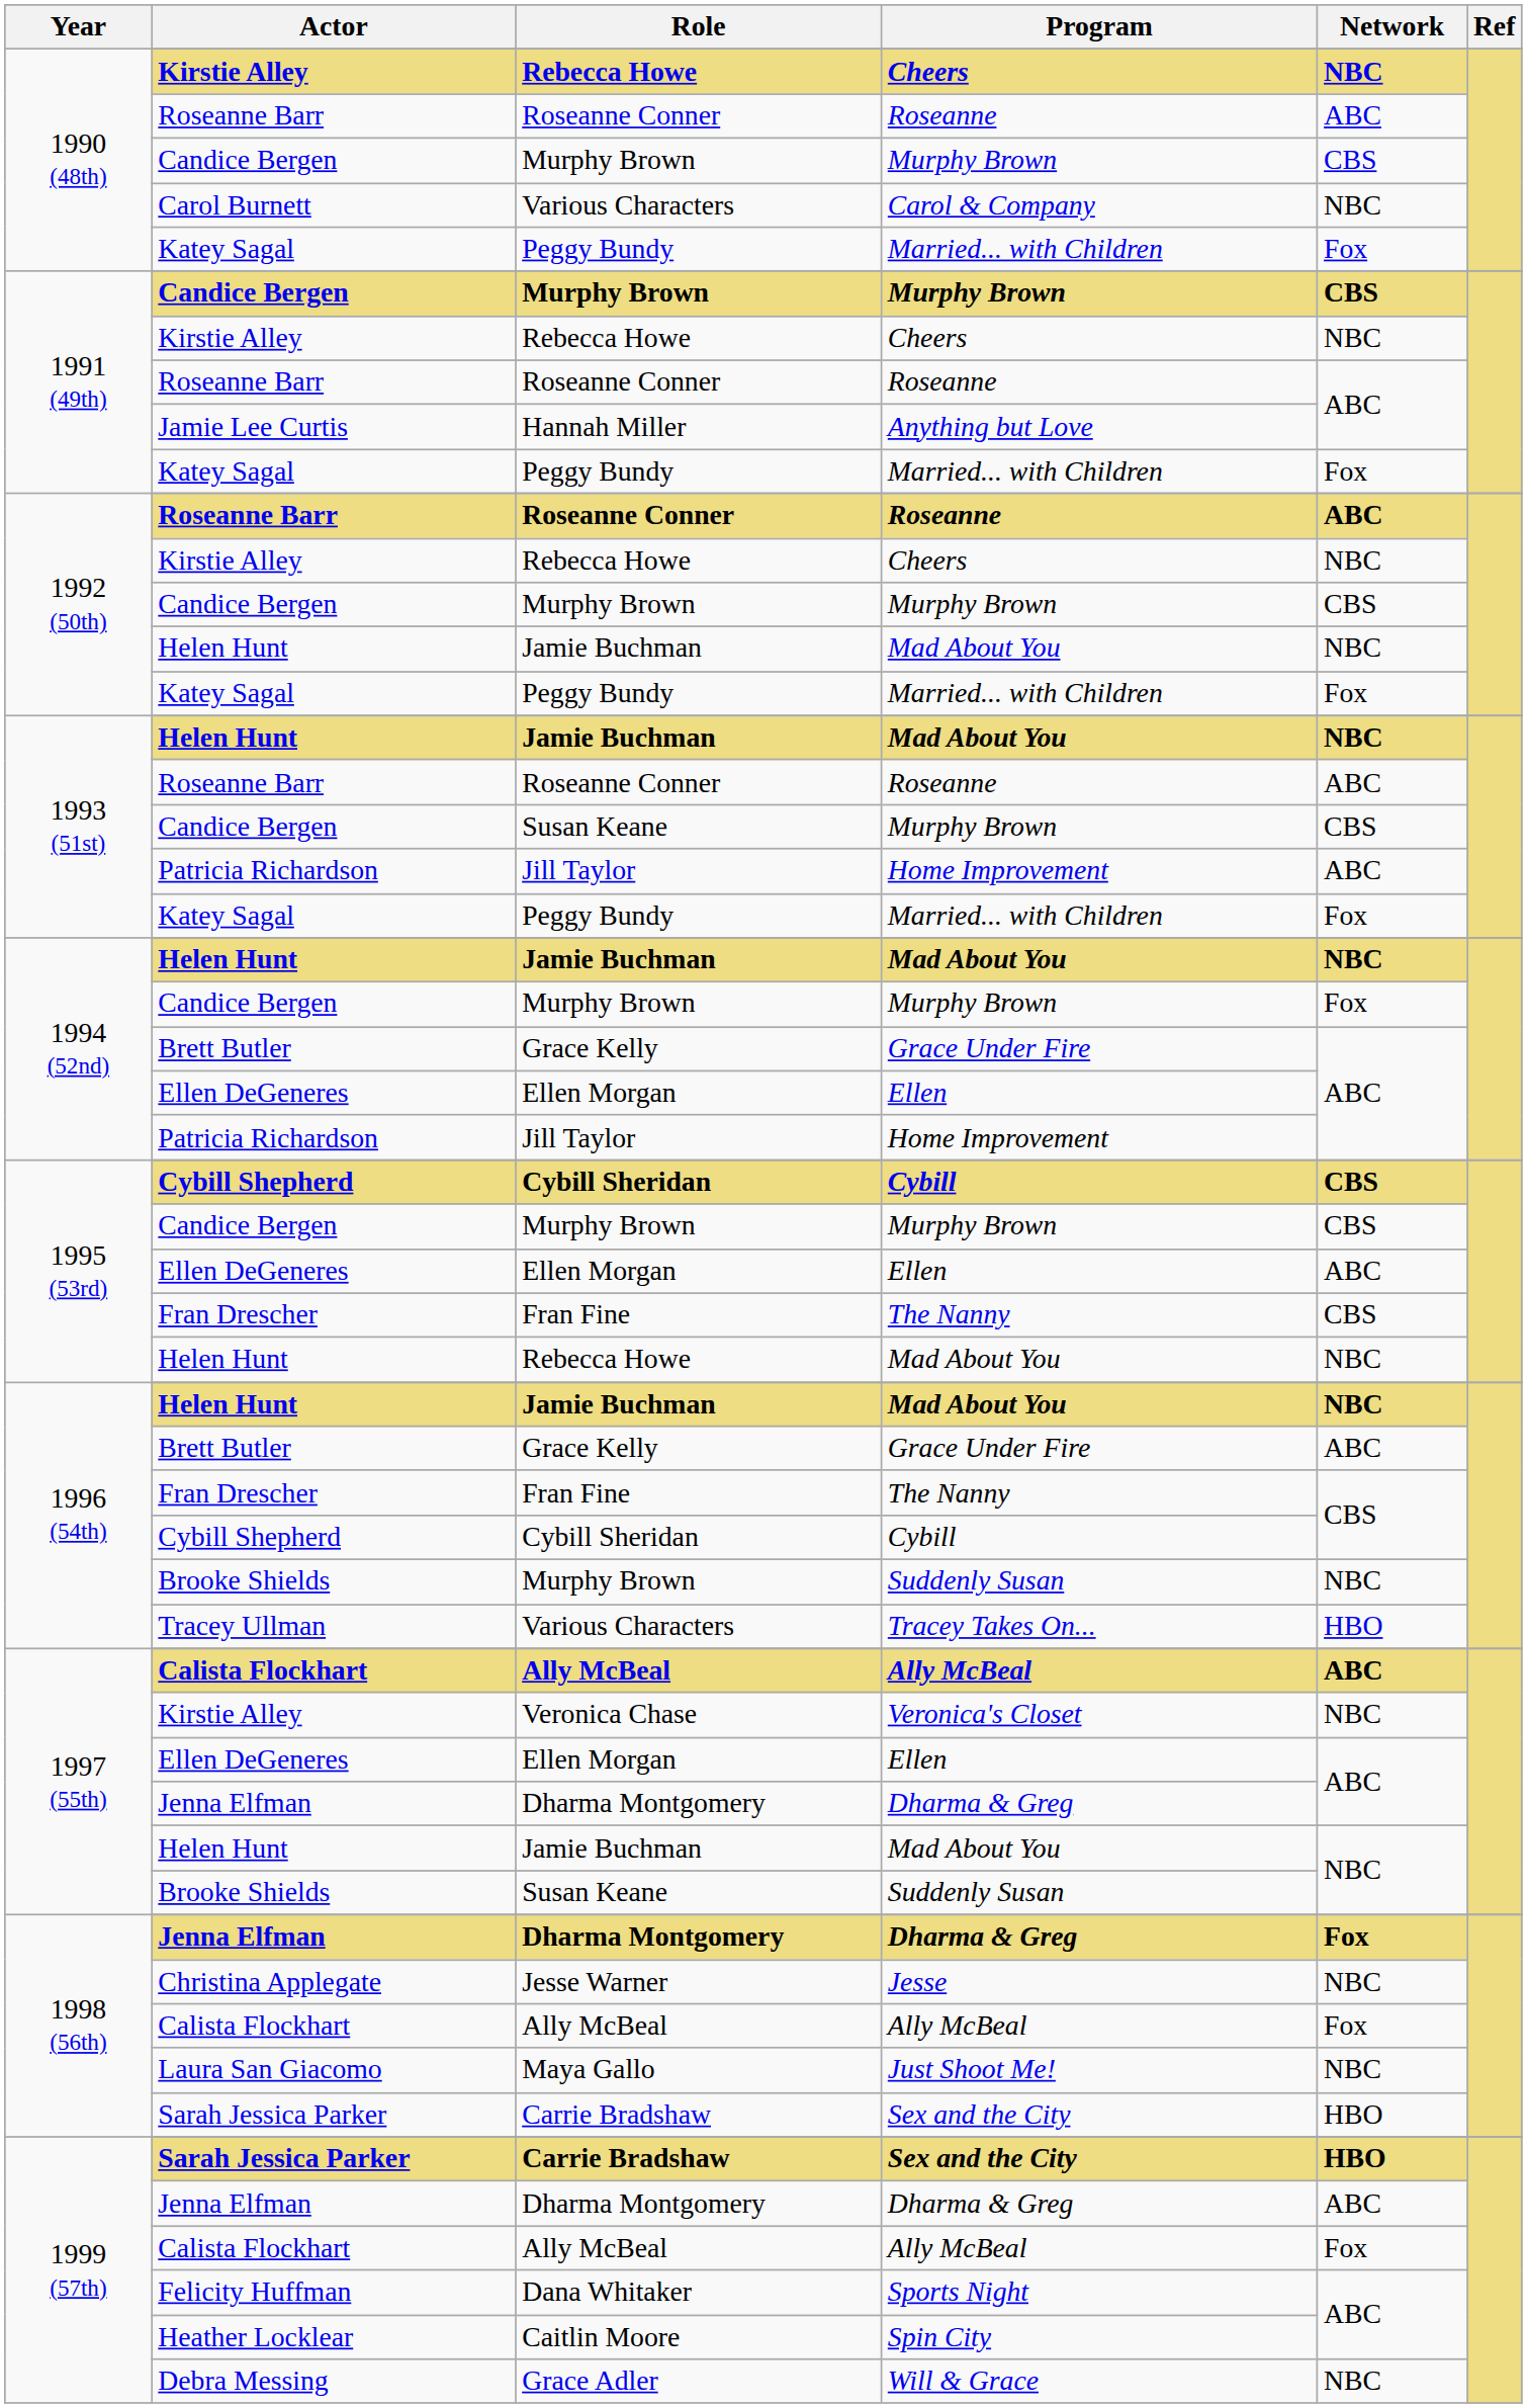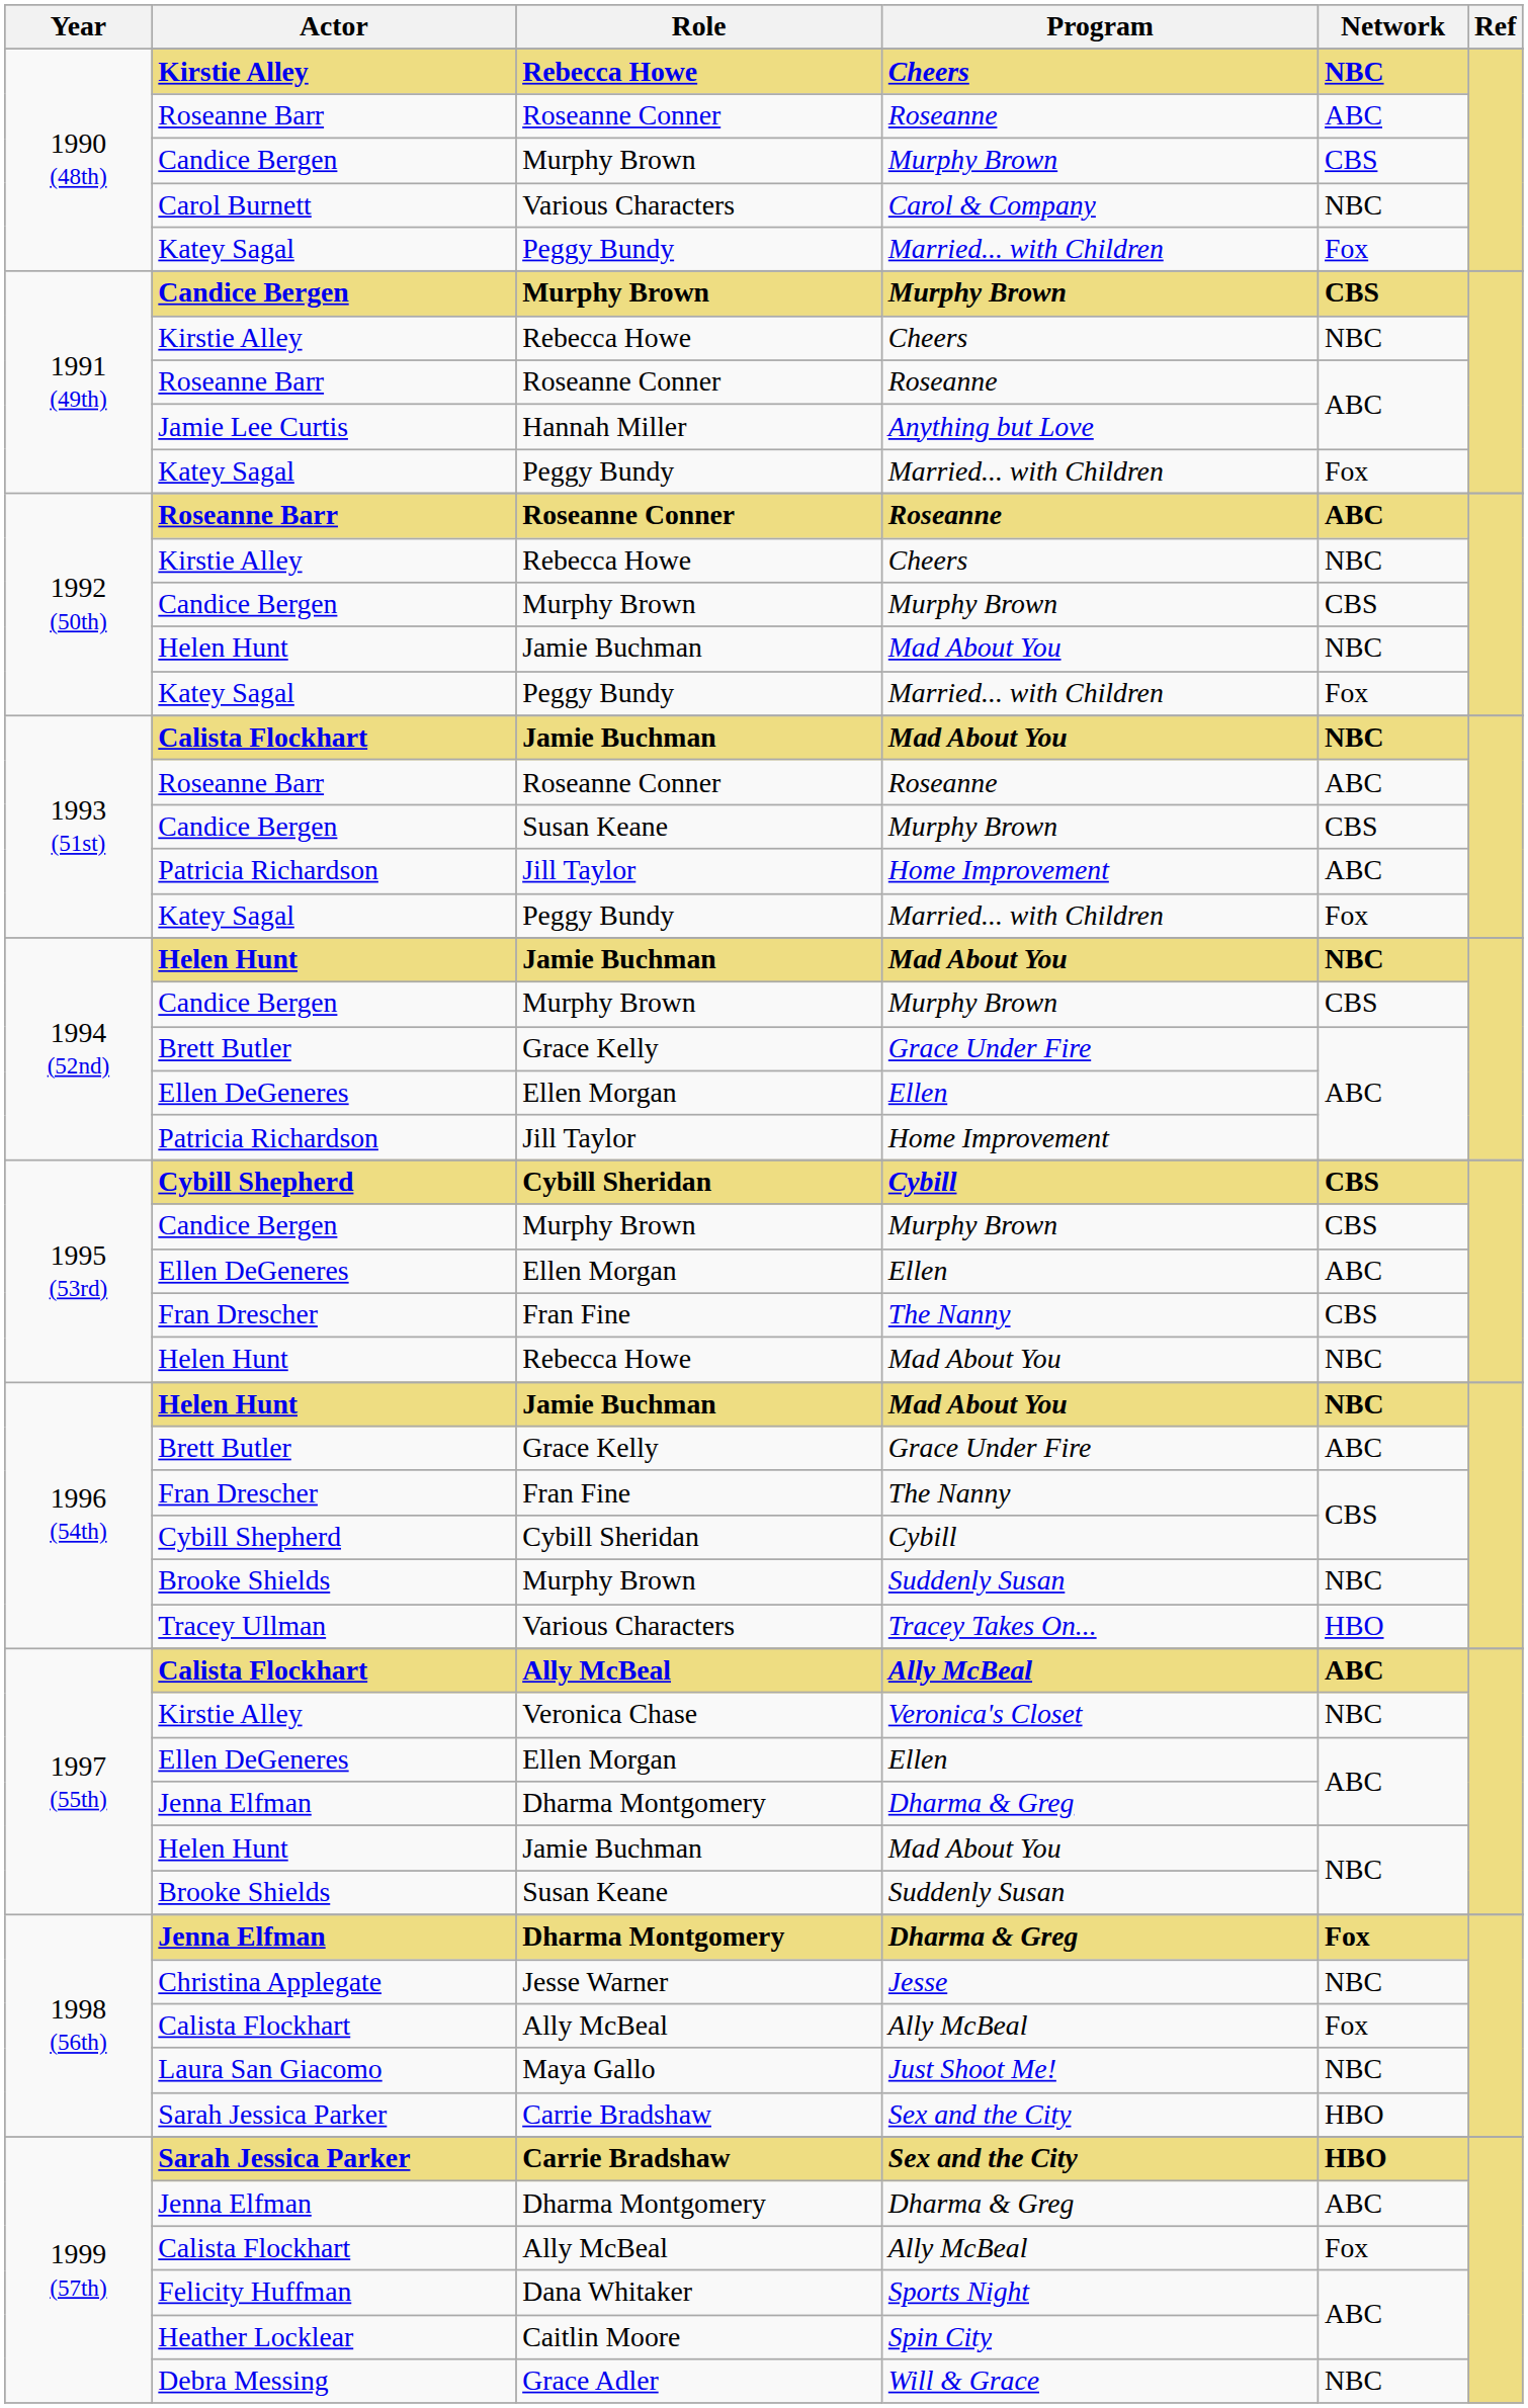1993 (51st) / Mad About You | Actor: Helen Hunt -> Calista Flockhart
1994 (52nd) / Murphy Brown | Network: Fox -> CBS
